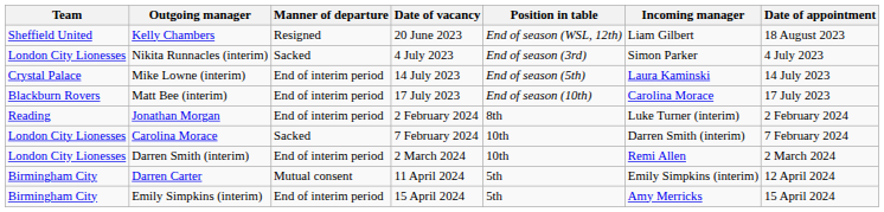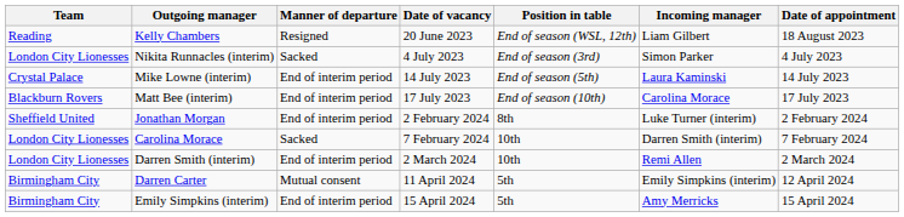Kelly Chambers | Team: Sheffield United -> Reading
Jonathan Morgan | Team: Reading -> Sheffield United
